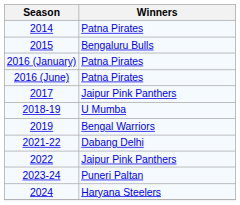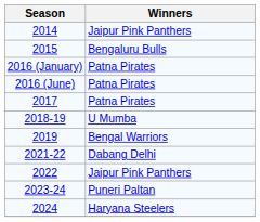2014 | Winners: Patna Pirates -> Jaipur Pink Panthers
2017 | Winners: Jaipur Pink Panthers -> Patna Pirates
